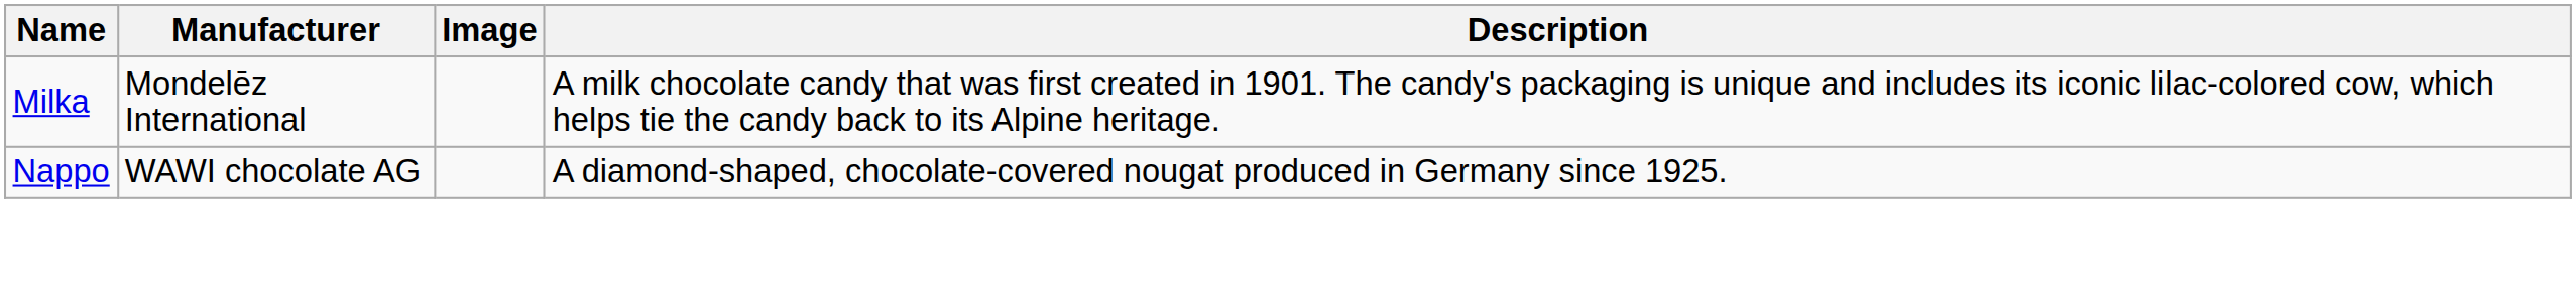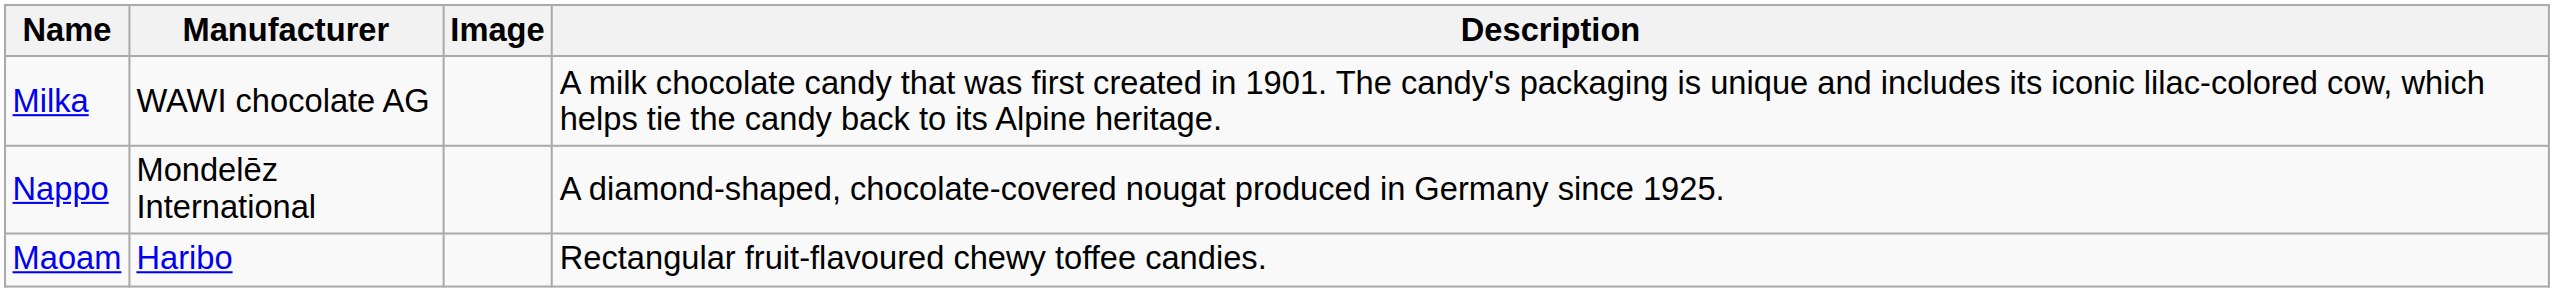Milka | Manufacturer: Mondelēz International -> WAWI chocolate AG
Nappo | Manufacturer: WAWI chocolate AG -> Mondelēz International
+ row: Maoam | Haribo | Rectangular fruit-flavoured chewy toffee candies.
